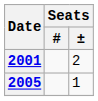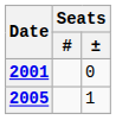2001 | Seats / ±: 2 -> 0
